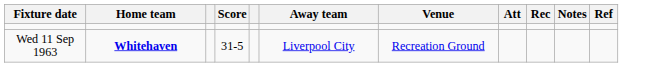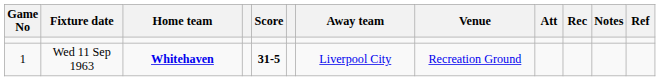+ column: Game No | 1
Wed 11 Sep 1963 | Score: normal -> bold
